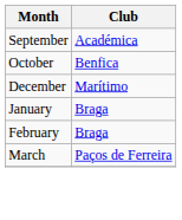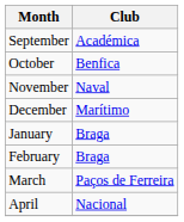+ row: November | Naval
+ row: April | Nacional
